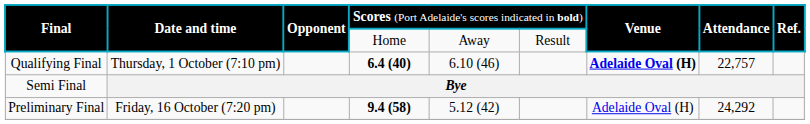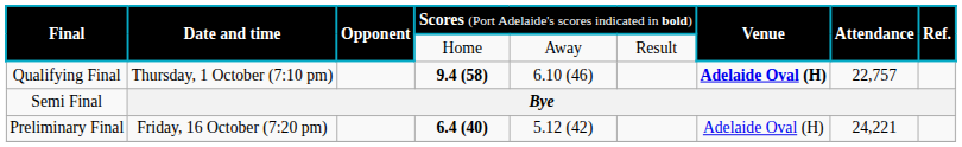Qualifying Final | column 4: 6.4 (40) -> 9.4 (58)
Preliminary Final | column 4: 9.4 (58) -> 6.4 (40)
Preliminary Final | column 8: 24,292 -> 24,221
